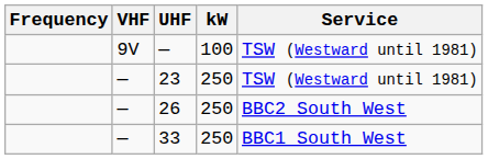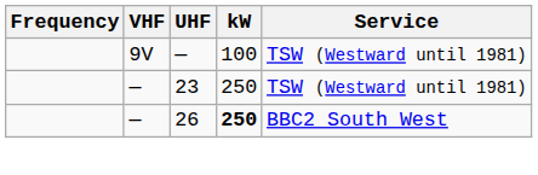26 | kW: normal -> bold
- row: — | 33 | 250 | BBC1 South West
